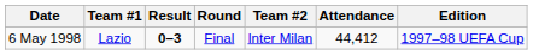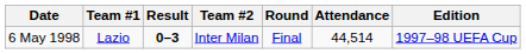columns swapped: Team #2 <-> Round
6 May 1998 | Attendance: 44,412 -> 44,514
